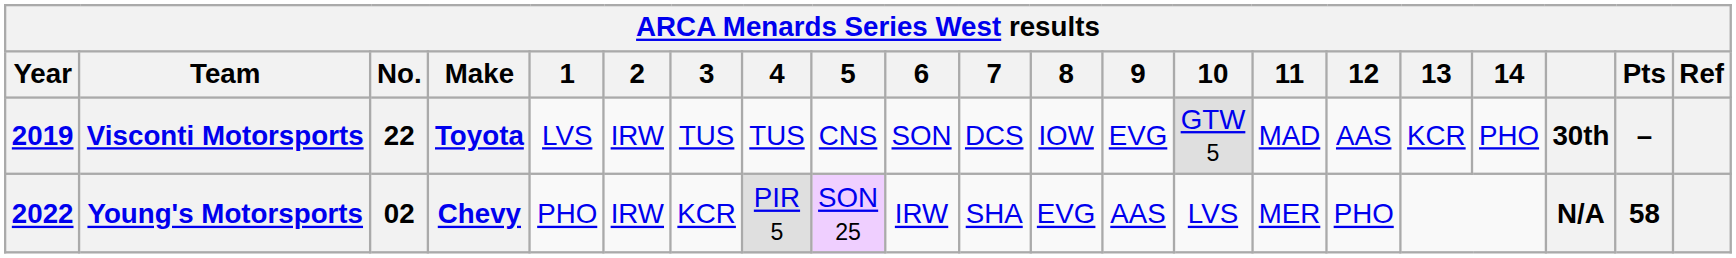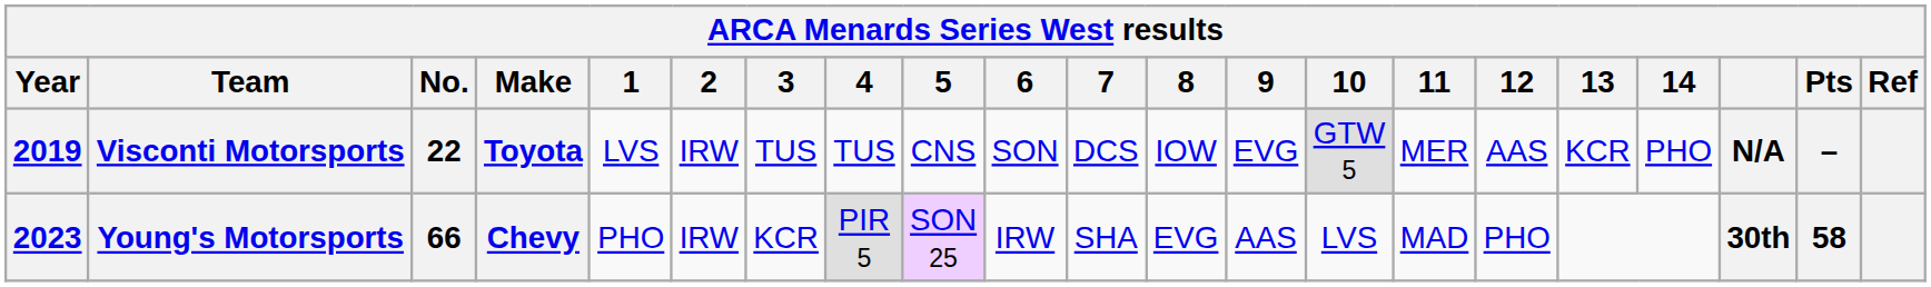Visconti Motorsports | 11: MAD -> MER
Visconti Motorsports | column 19: 30th -> N/A
Young's Motorsports | Year: 2022 -> 2023
Young's Motorsports | No.: 02 -> 66
Young's Motorsports | 11: MER -> MAD
Young's Motorsports | column 19: N/A -> 30th
